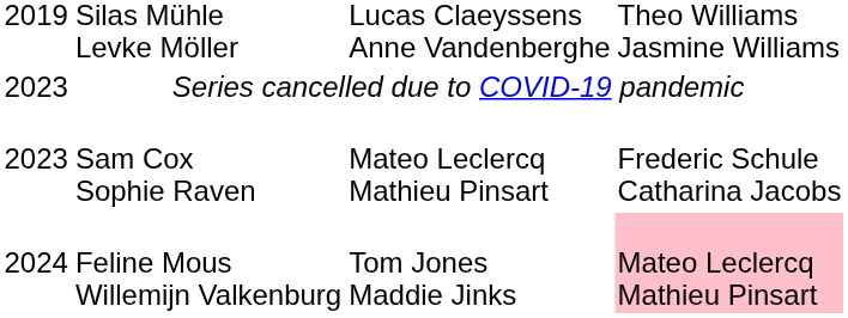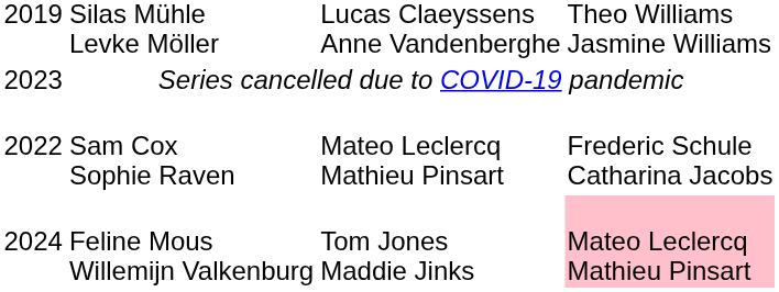Sam Cox Sophie Raven | column 1: 2023 -> 2022
